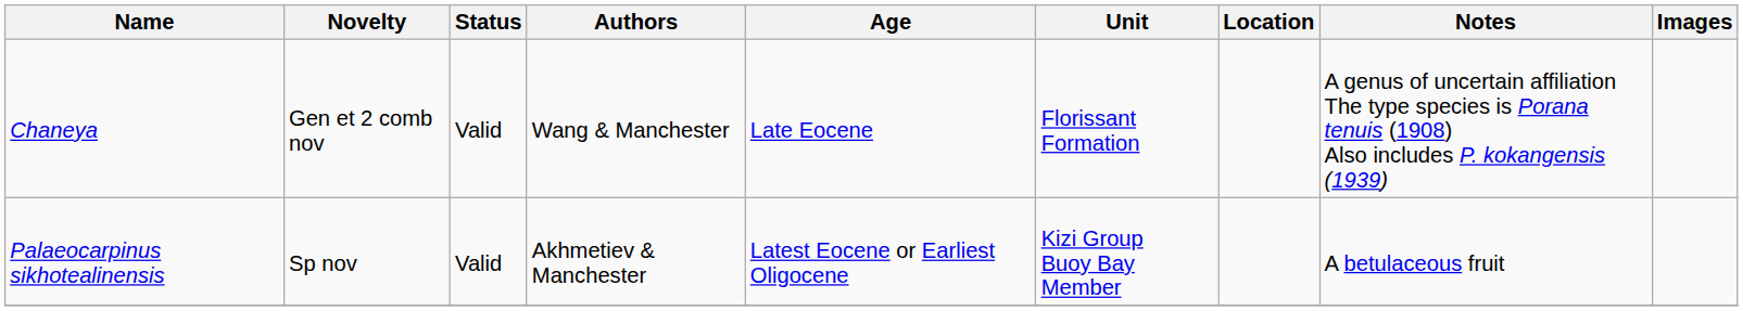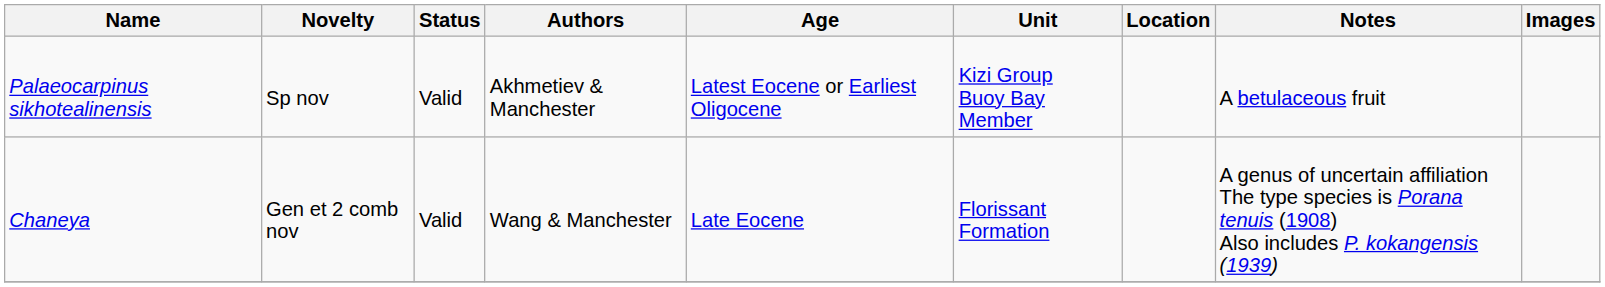rows swapped: Chaneya <-> Palaeocarpinus sikhotealinensis
